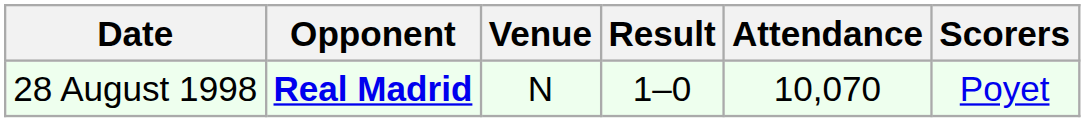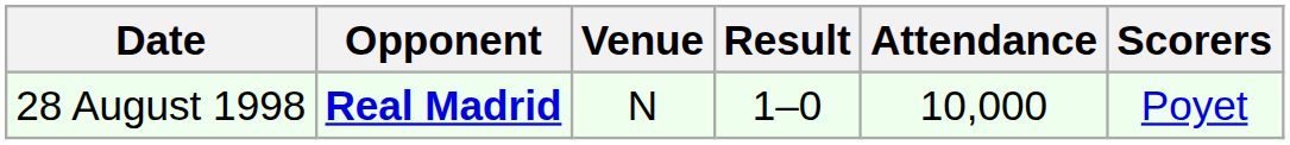28 August 1998 | Attendance: 10,070 -> 10,000
